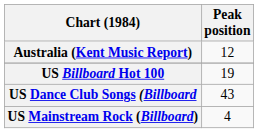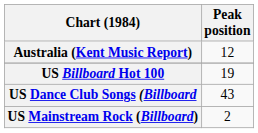US Mainstream Rock (Billboard) | Peak position: 4 -> 2
